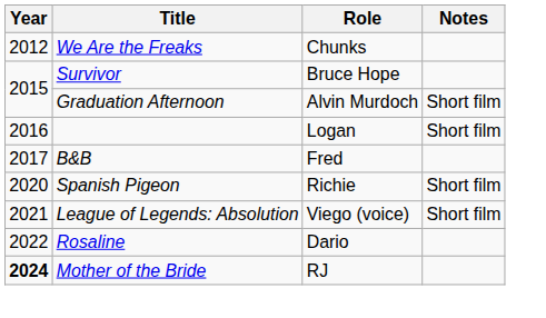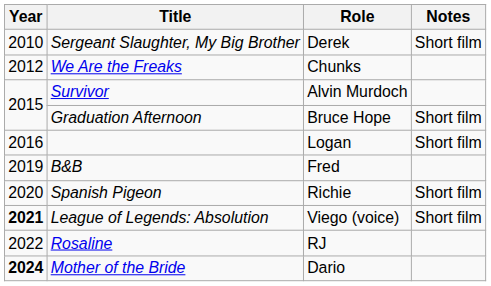+ row: 2010 | Sergeant Slaughter, My Big Brother | Derek | Short film
Survivor | Role: Bruce Hope -> Alvin Murdoch
Graduation Afternoon | Role: Alvin Murdoch -> Bruce Hope
B&B | Year: 2017 -> 2019
League of Legends: Absolution | Year: normal -> bold
Rosaline | Role: Dario -> RJ
Mother of the Bride | Role: RJ -> Dario
